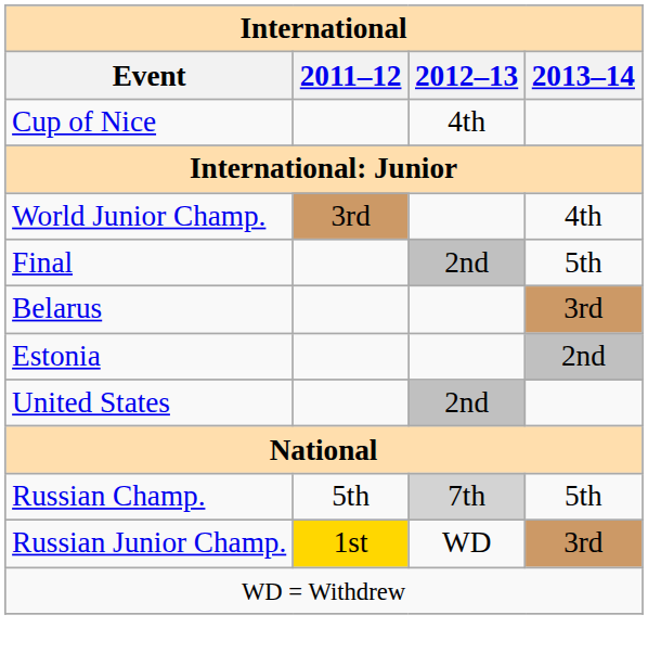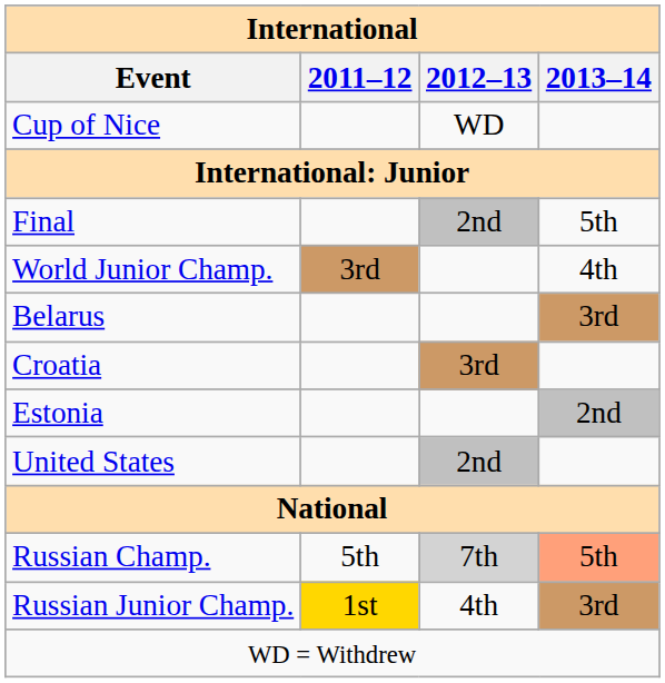Cup of Nice | 2012–13: 4th -> WD
rows swapped: World Junior Champ. <-> Final
+ row: Croatia | 3rd
Russian Champ. | 2013–14: no background -> lightsalmon background
Russian Junior Champ. | 2012–13: WD -> 4th
